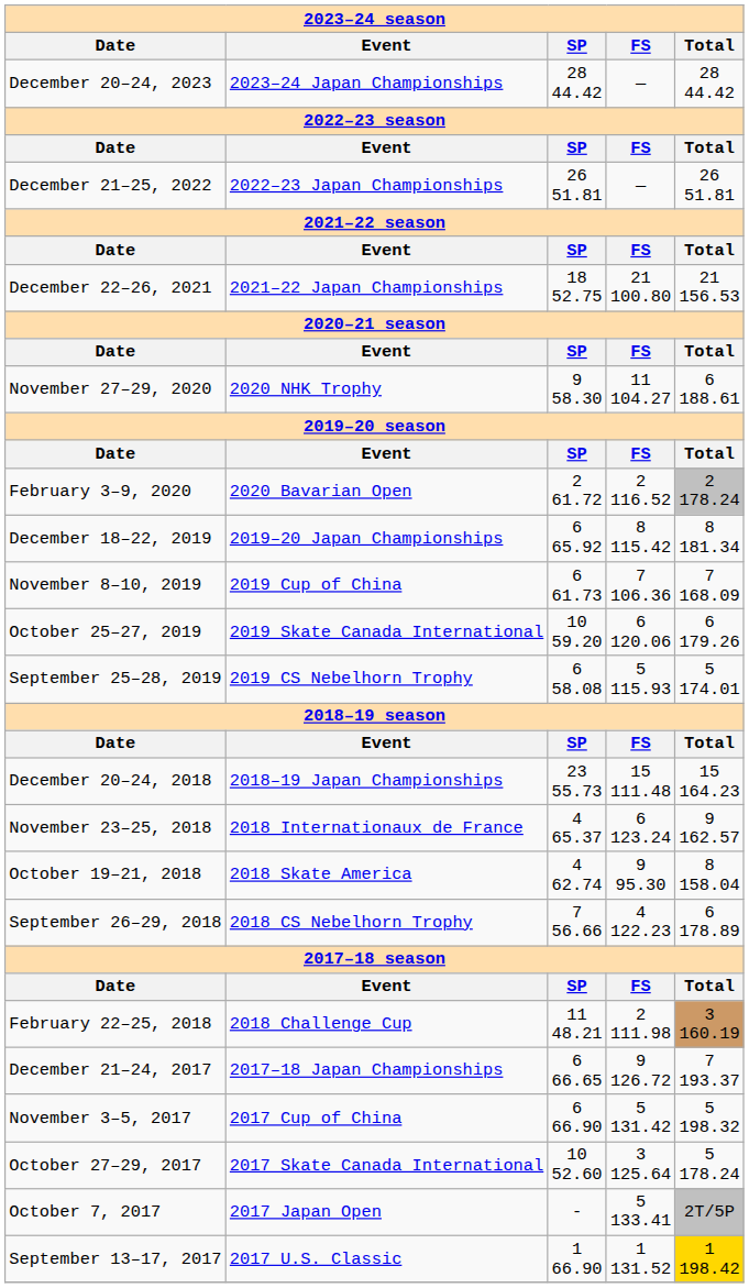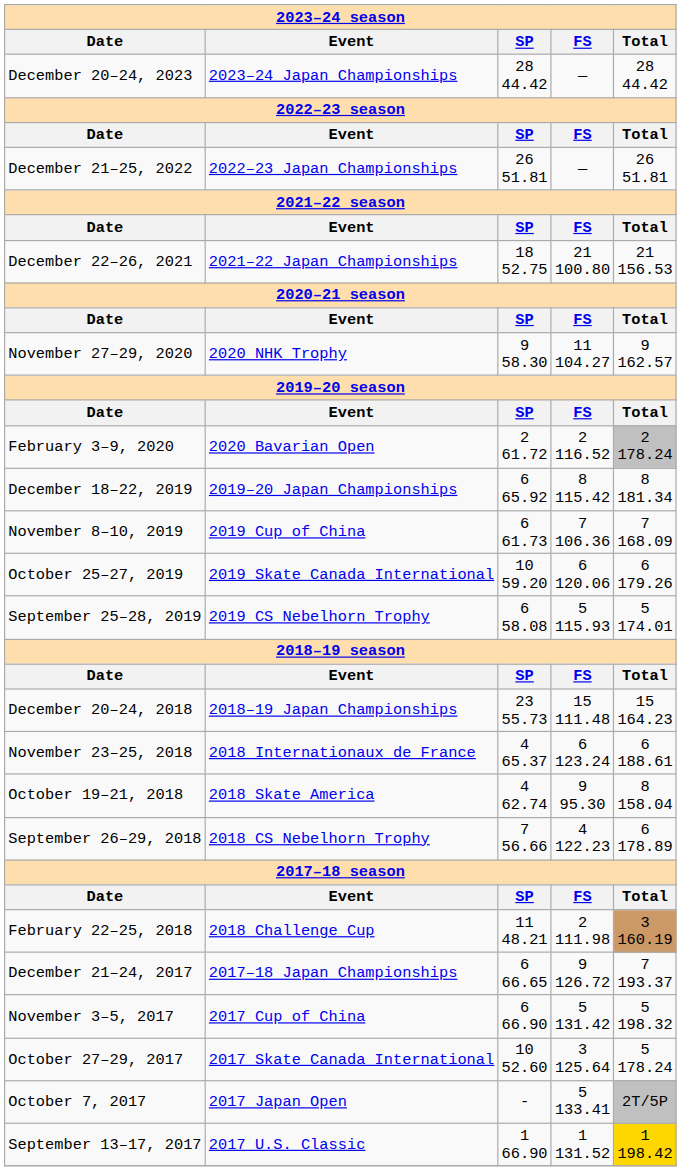November 27–29, 2020 | Total: 6 188.61 -> 9 162.57
November 23–25, 2018 | Total: 9 162.57 -> 6 188.61
